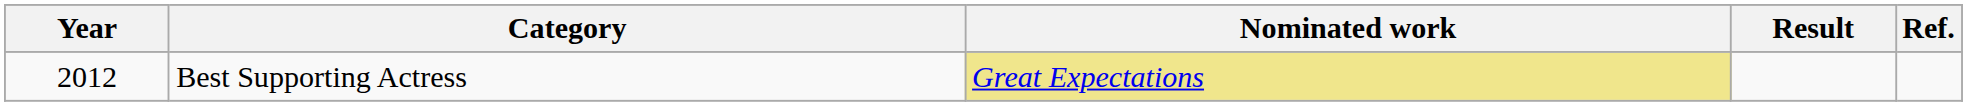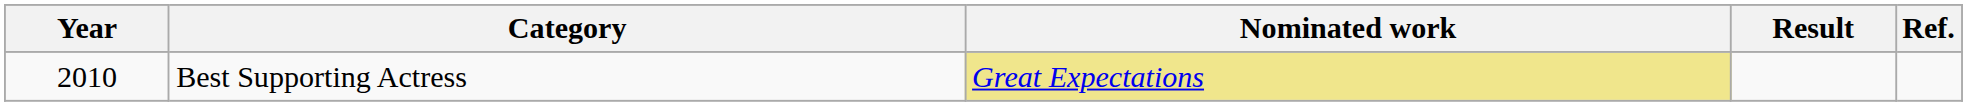Best Supporting Actress | Year: 2012 -> 2010
